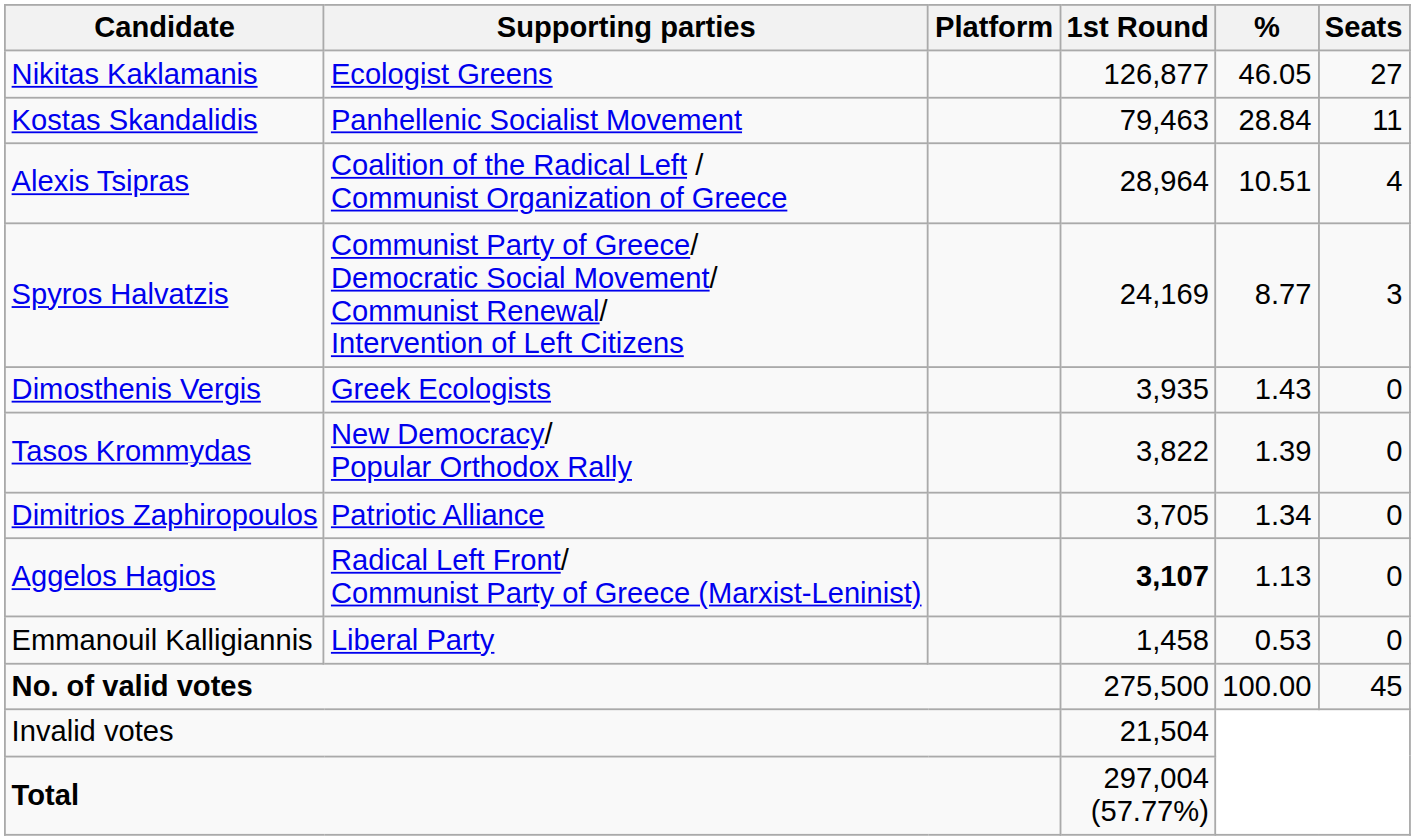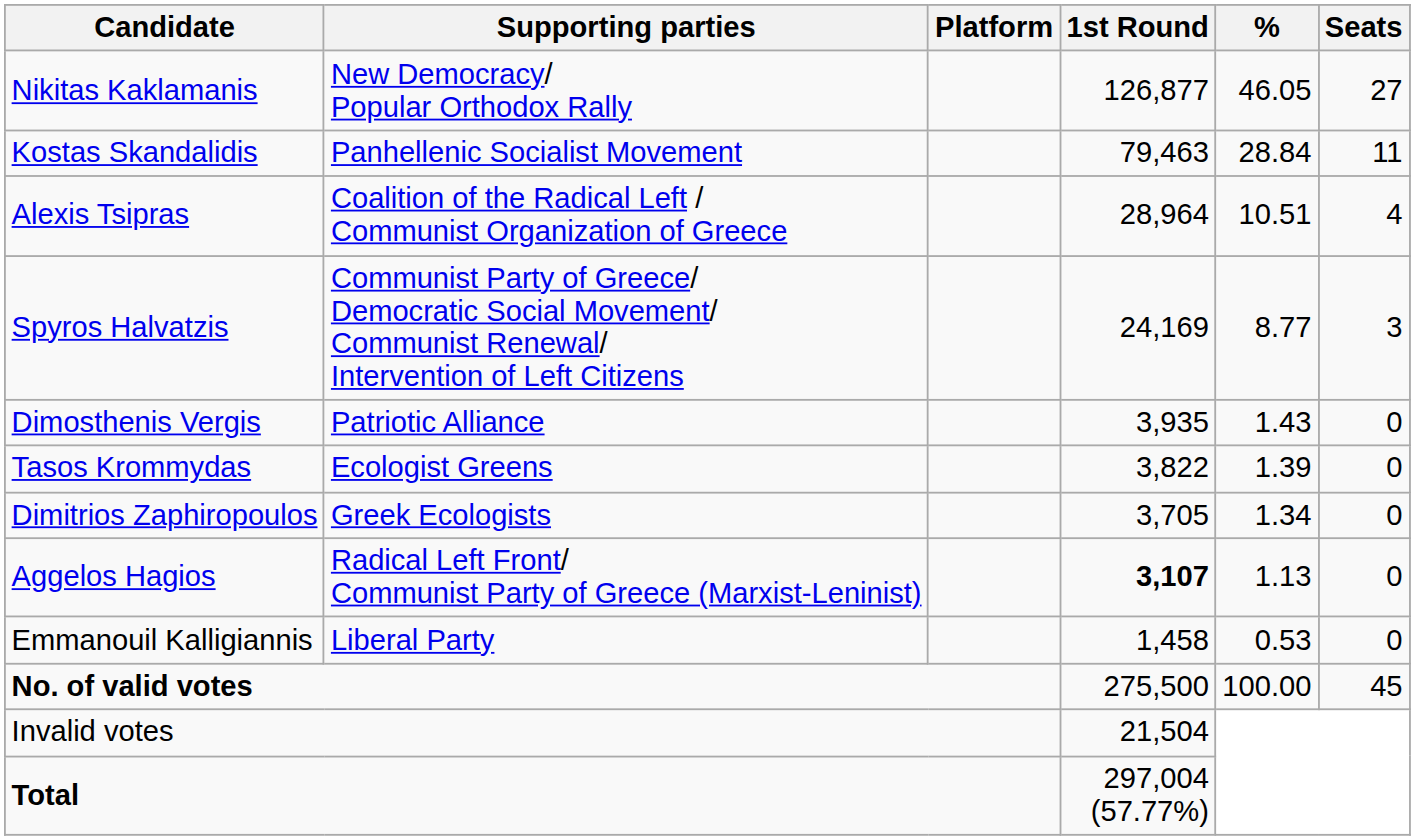Nikitas Kaklamanis | Supporting parties: Ecologist Greens -> New Democracy/ Popular Orthodox Rally
Dimosthenis Vergis | Supporting parties: Greek Ecologists -> Patriotic Alliance
Tasos Krommydas | Supporting parties: New Democracy/ Popular Orthodox Rally -> Ecologist Greens
Dimitrios Zaphiropoulos | Supporting parties: Patriotic Alliance -> Greek Ecologists
